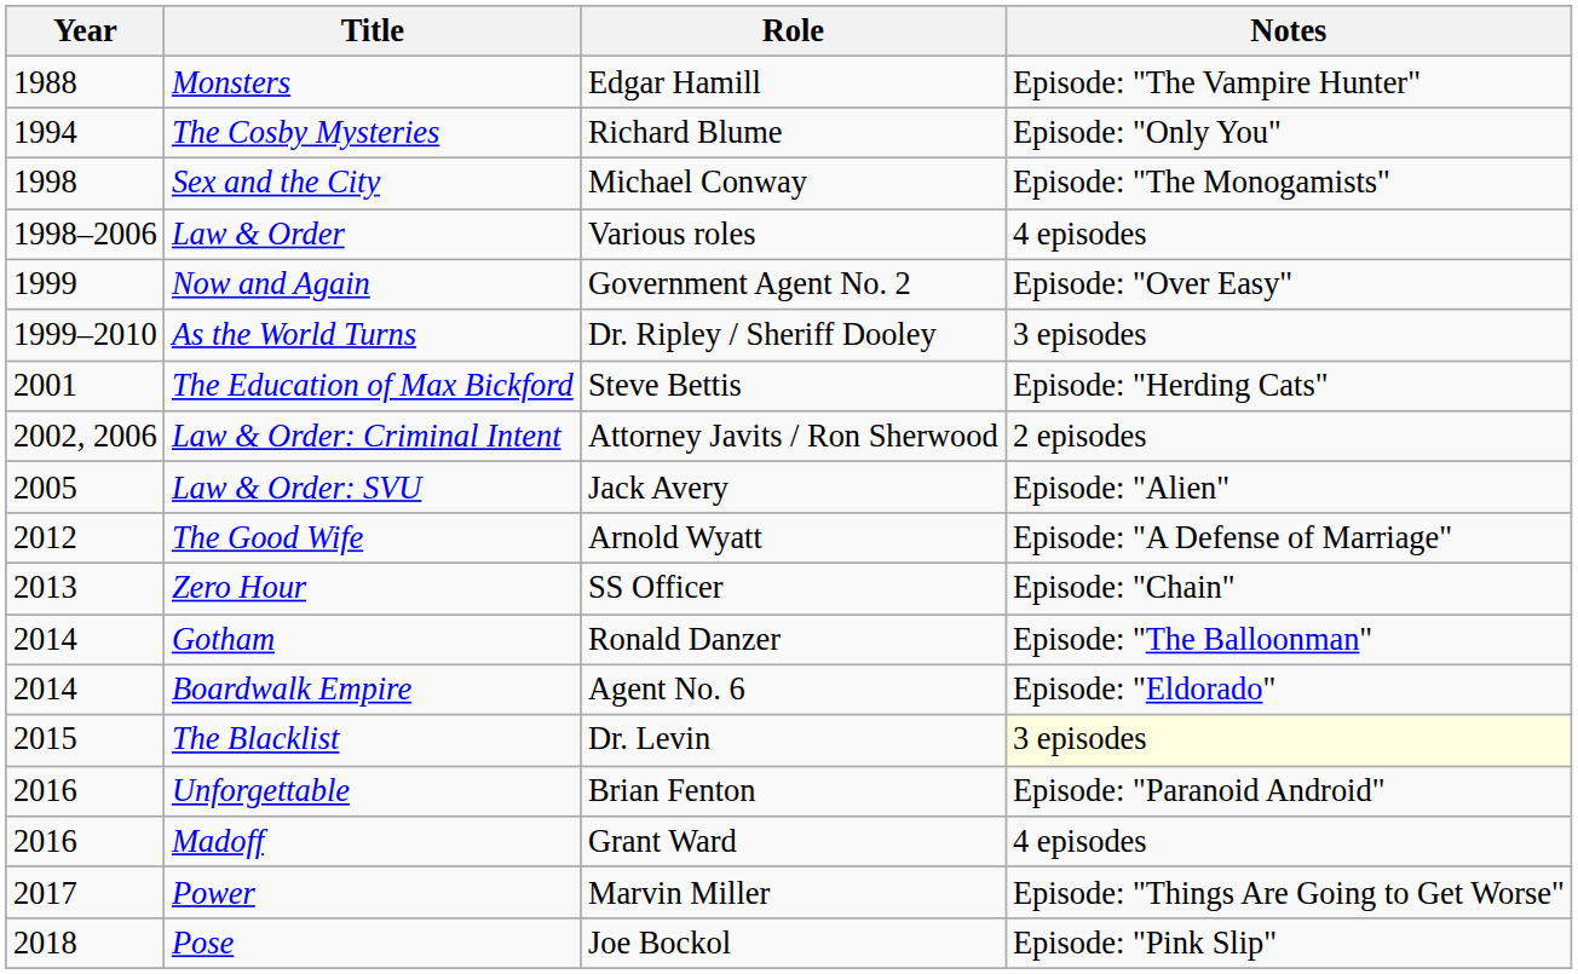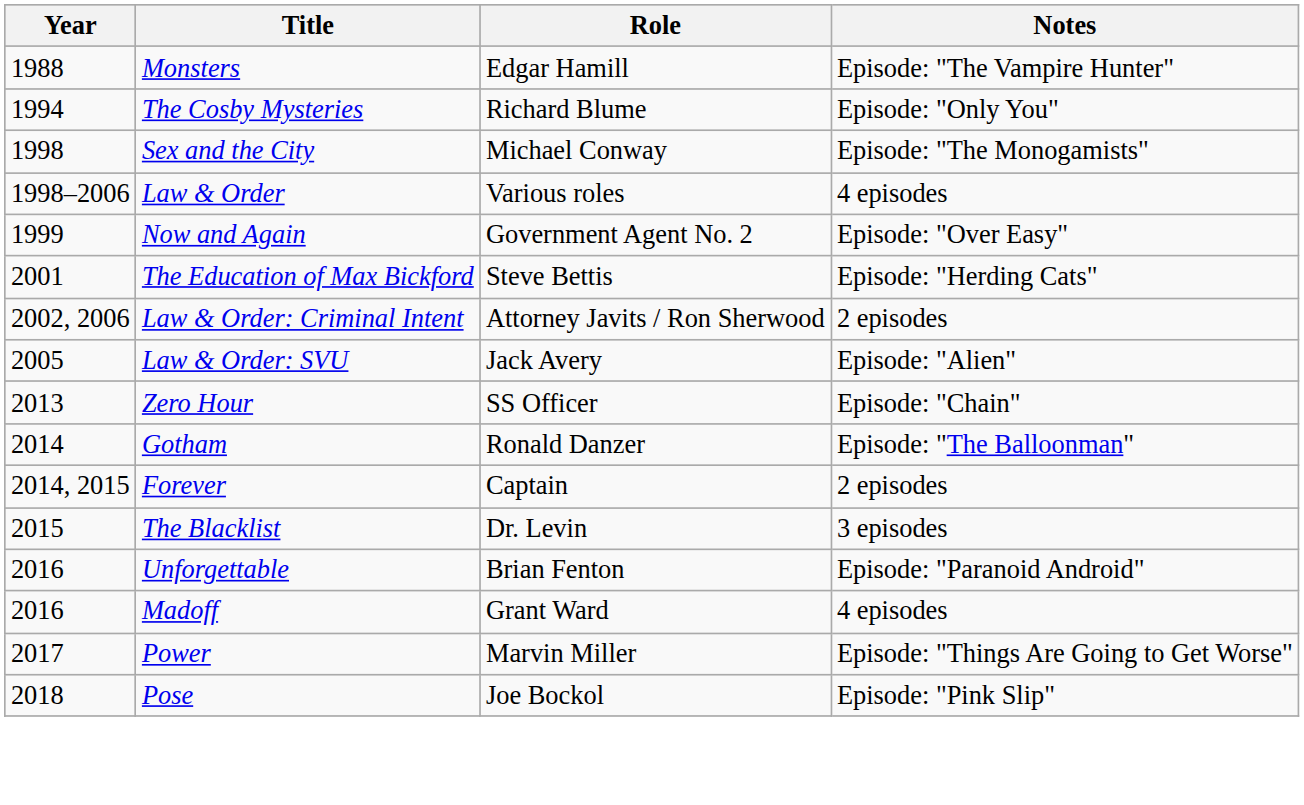- row: 1999–2010 | As the World Turns | Dr. Ripley / Sheriff Dooley | 3 episodes
- row: 2012 | The Good Wife | Arnold Wyatt | Episode: "A Defense of Marriage"
- row: 2014 | Boardwalk Empire | Agent No. 6 | Episode: "Eldorado"
+ row: 2014, 2015 | Forever | Captain | 2 episodes
The Blacklist | Notes: lightyellow background -> no background
